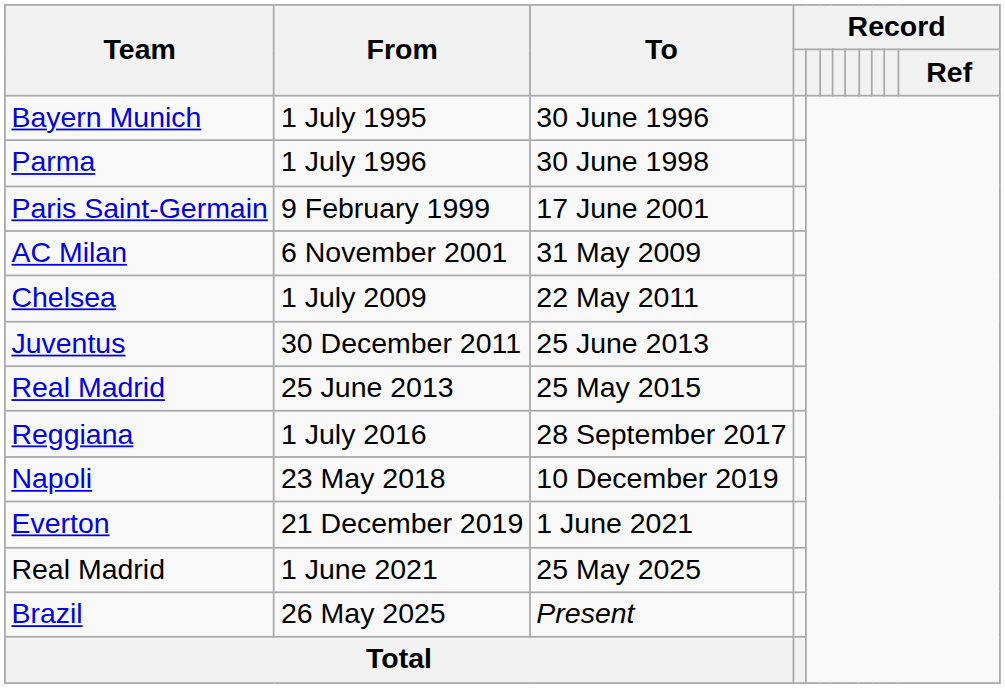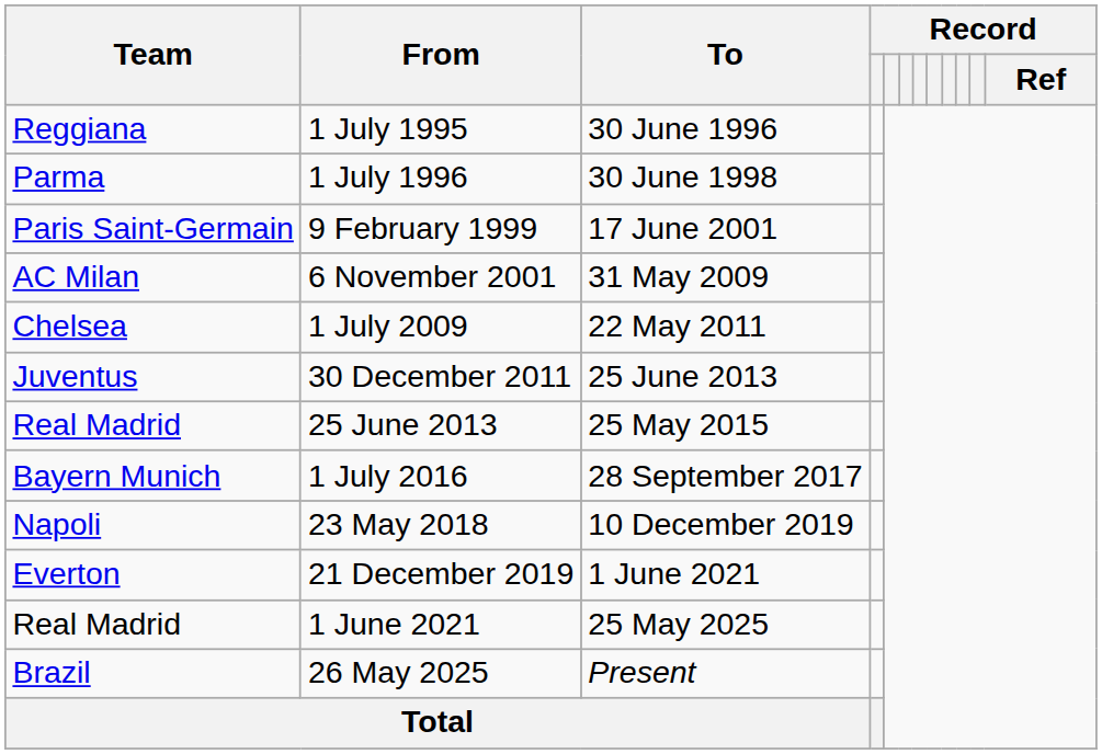1 July 1995 | Team: Bayern Munich -> Reggiana
1 July 2016 | Team: Reggiana -> Bayern Munich
